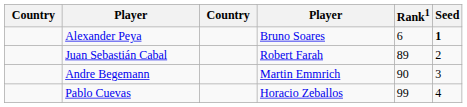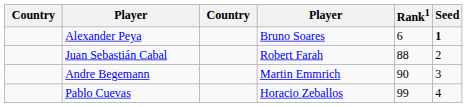Juan Sebastián Cabal | Rank1: 89 -> 88
